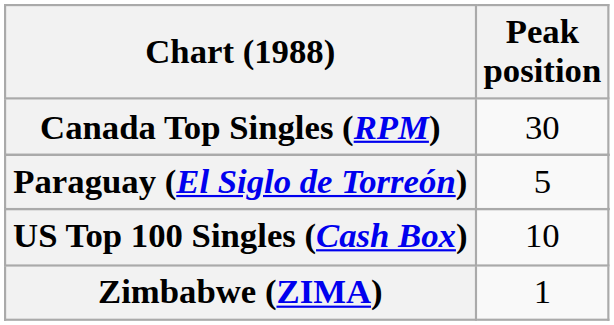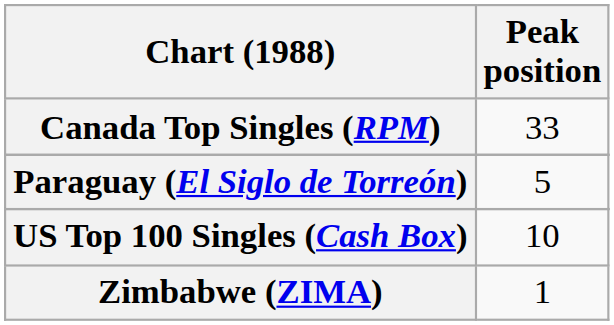Canada Top Singles (RPM) | Peak position: 30 -> 33
